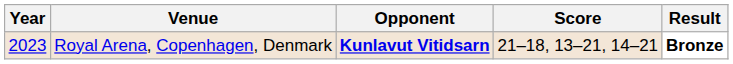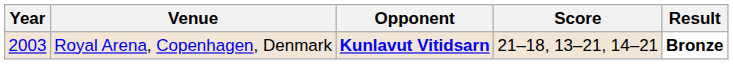Royal Arena, Copenhagen, Denmark | Year: 2023 -> 2003
